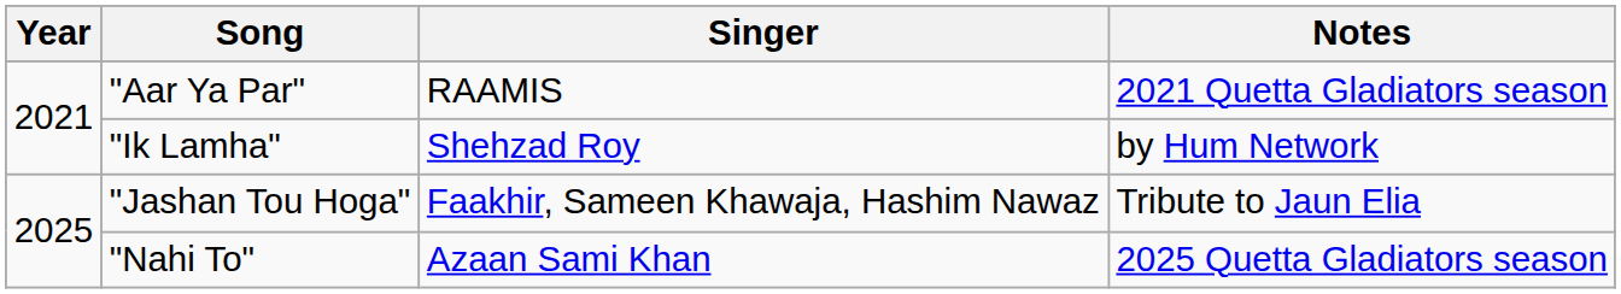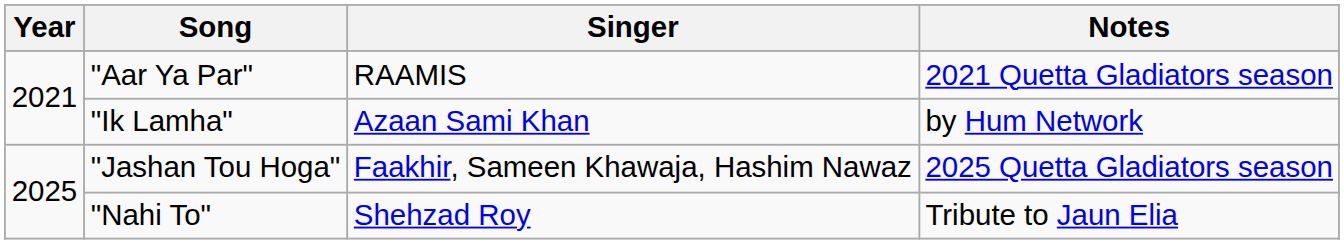"Ik Lamha" | Singer: Shehzad Roy -> Azaan Sami Khan
"Jashan Tou Hoga" | Notes: Tribute to Jaun Elia -> 2025 Quetta Gladiators season
"Nahi To" | Singer: Azaan Sami Khan -> Shehzad Roy
"Nahi To" | Notes: 2025 Quetta Gladiators season -> Tribute to Jaun Elia
